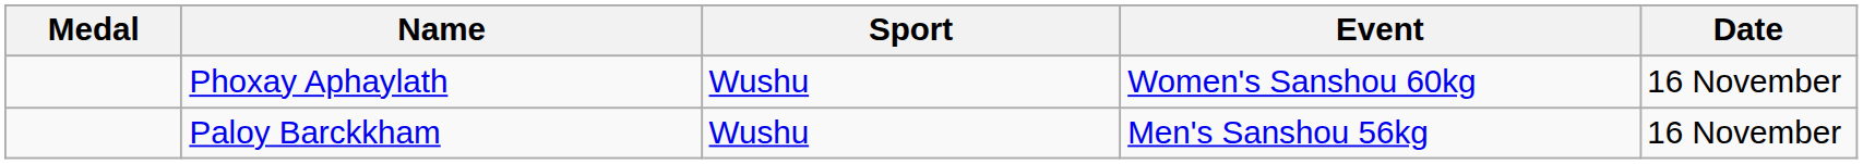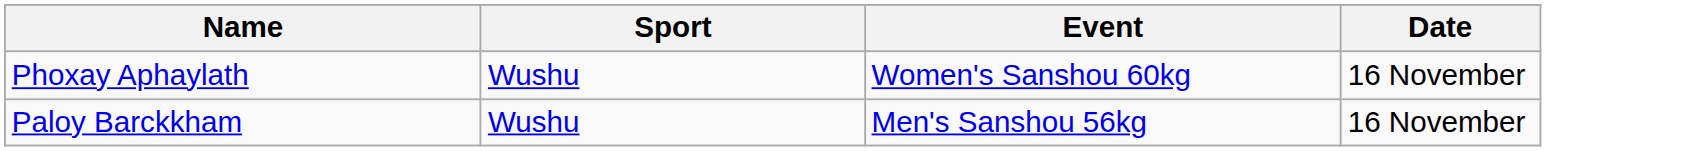- column: Medal
